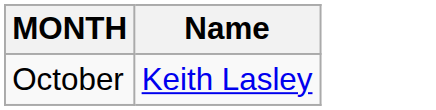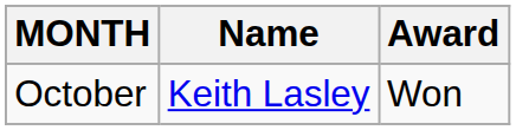+ column: Award | Won
